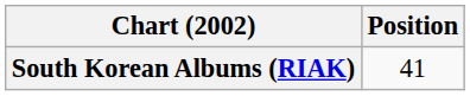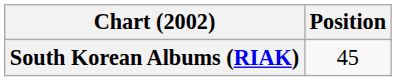South Korean Albums (RIAK) | Position: 41 -> 45
